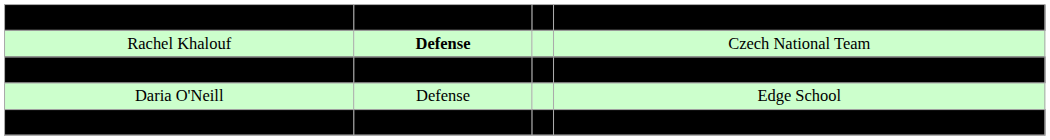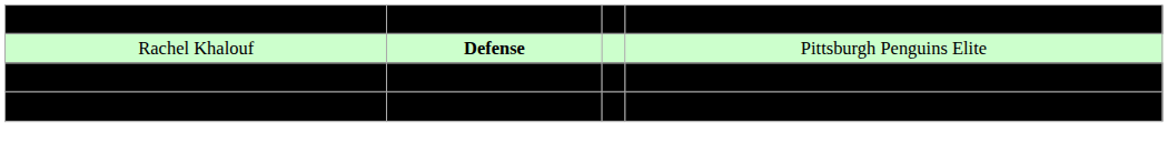Rachel Khalouf | column 4: Czech National Team -> Pittsburgh Penguins Elite
Sammy Kolowrat | column 4: Pittsburgh Penguins Elite -> Czech National Team
- row: Daria O'Neill | Defense | Edge School
Saana Valkama | column 2: normal -> bold
